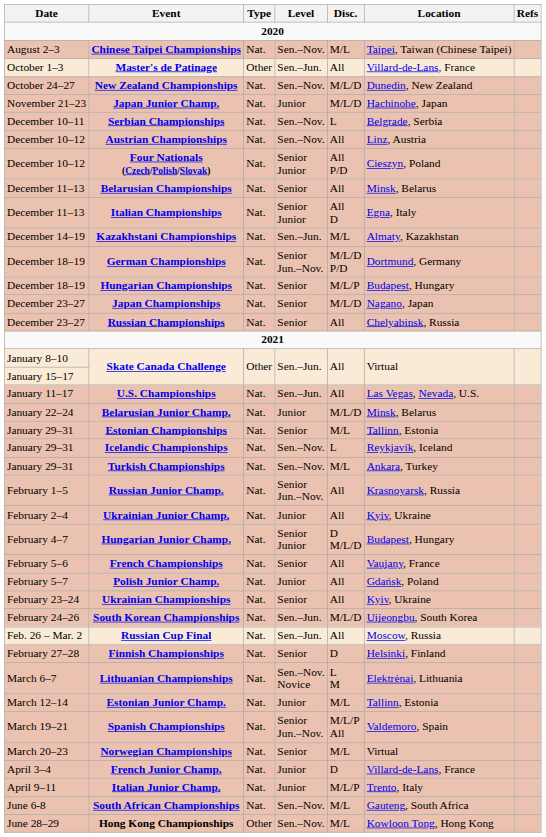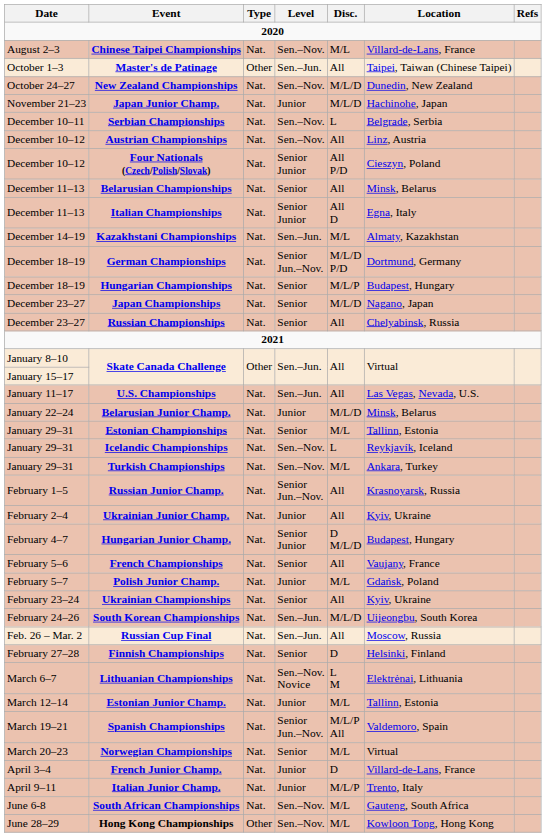Chinese Taipei Championships | Location: Taipei, Taiwan (Chinese Taipei) -> Villard-de-Lans, France
Master's de Patinage | Location: Villard-de-Lans, France -> Taipei, Taiwan (Chinese Taipei)
Polish Junior Champ. | Disc.: All -> M/L
